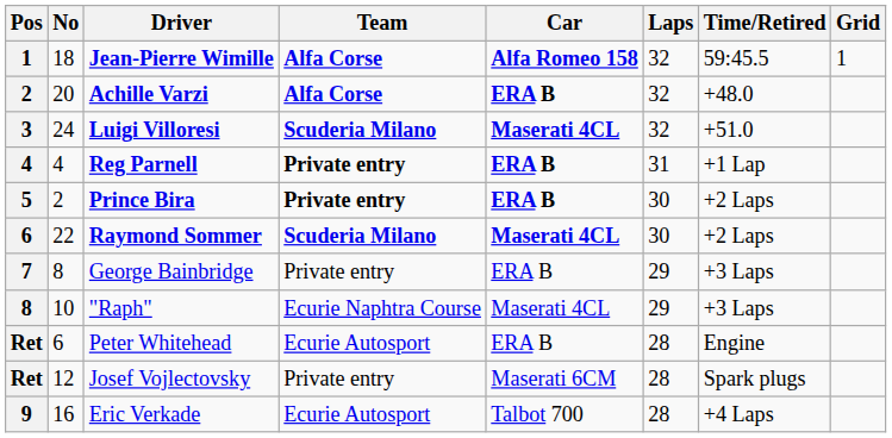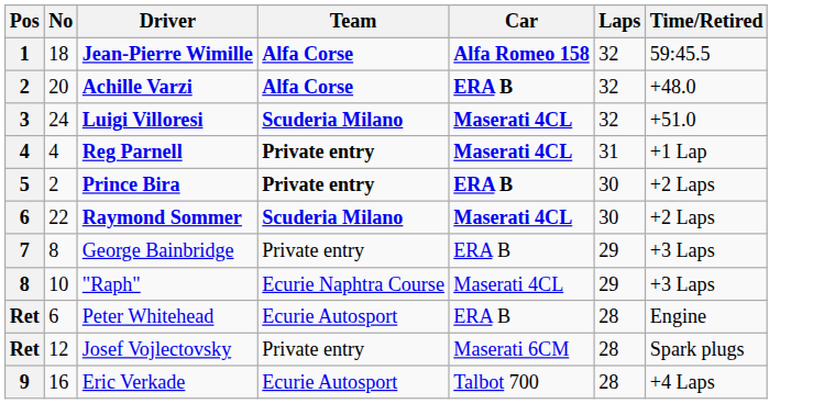- column: Grid | 1
Reg Parnell | Car: ERA B -> Maserati 4CL
